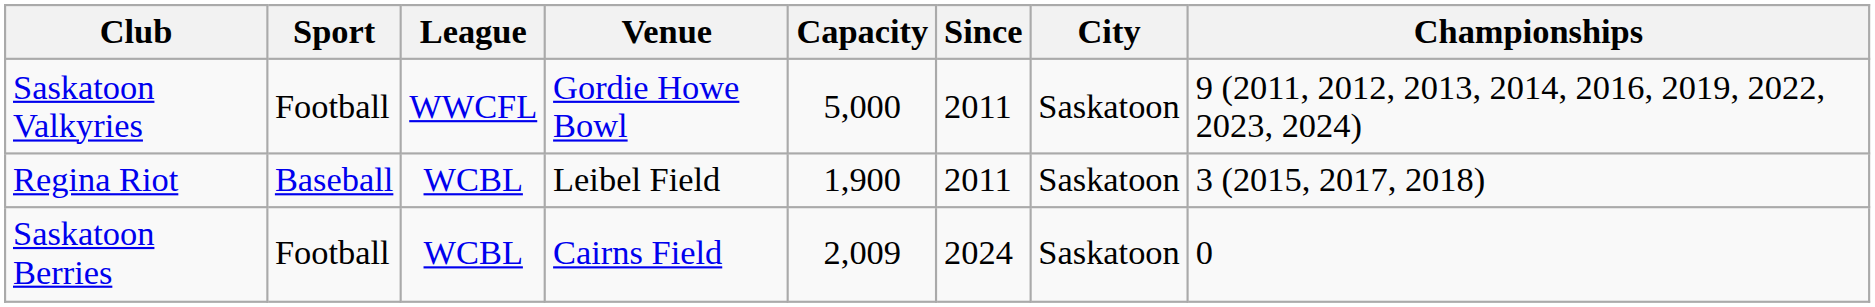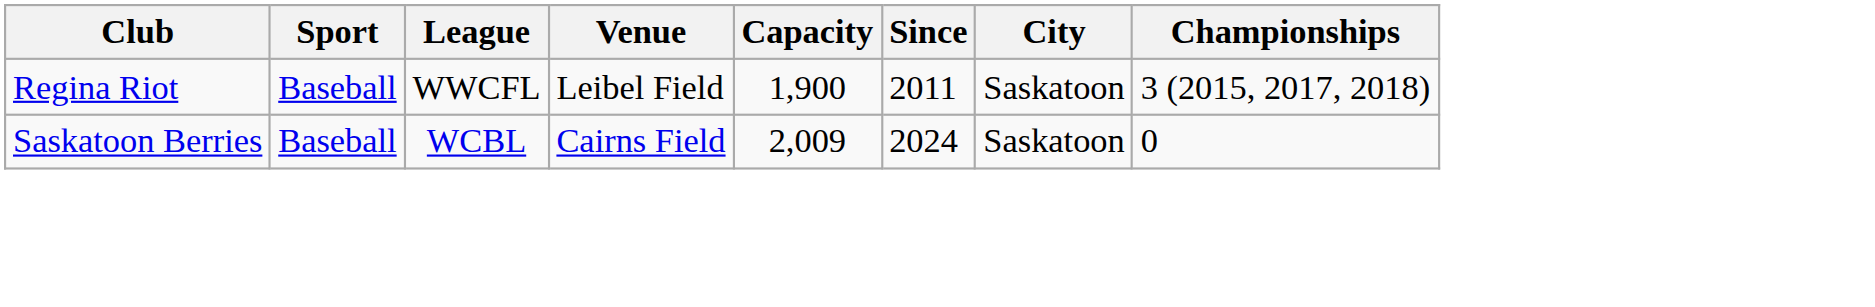- row: Saskatoon Valkyries | Football | WWCFL | Gordie Howe Bowl | 5,000 | 2011 | Saskatoon | 9 (2011, 2012, 2013, 2014, 2016, 2019, 2022, 2023, 2024)
Regina Riot | League: WCBL -> WWCFL
Saskatoon Berries | Sport: Football -> Baseball
